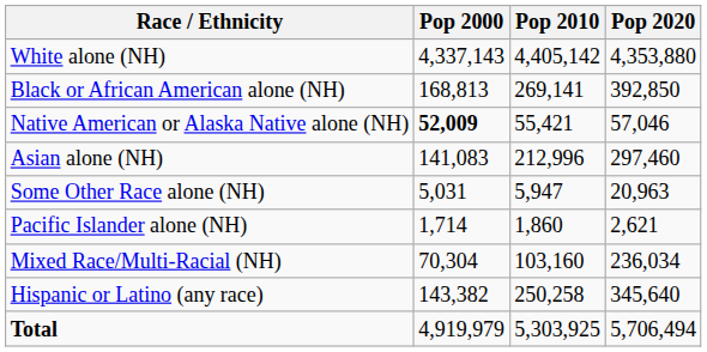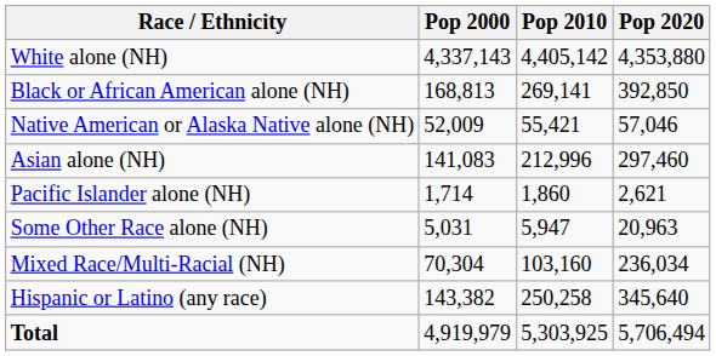Native American or Alaska Native alone (NH) | Pop 2000: bold -> normal
rows swapped: Pacific Islander alone (NH) <-> Some Other Race alone (NH)
